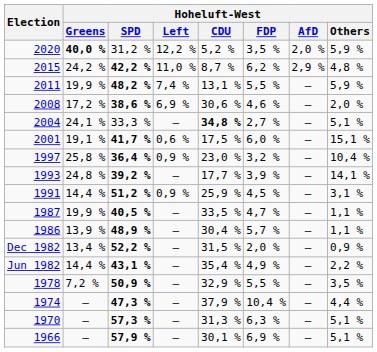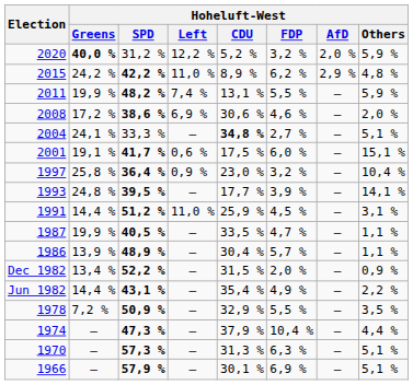2020 | Hoheluft-West / FDP: 3,5 % -> 3,2 %
2015 | Hoheluft-West / CDU: 8,7 % -> 8,9 %
1993 | Hoheluft-West / SPD: 39,2 % -> 39,5 %
1991 | Hoheluft-West / Left: 0,9 % -> 11,0 %
